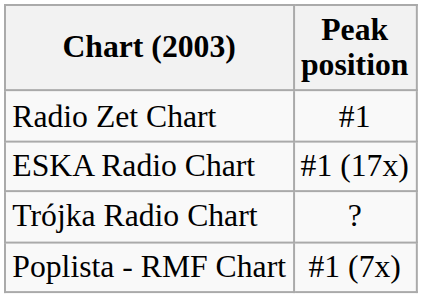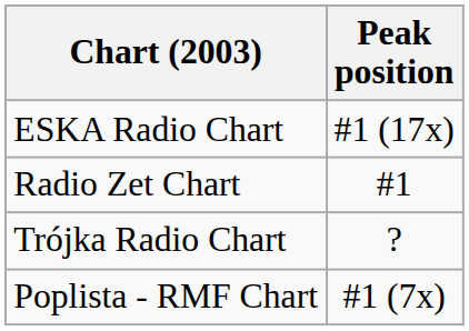rows swapped: ESKA Radio Chart <-> Radio Zet Chart
